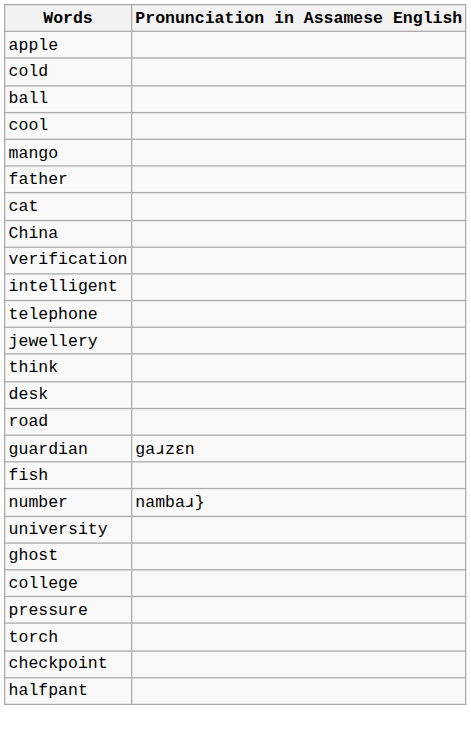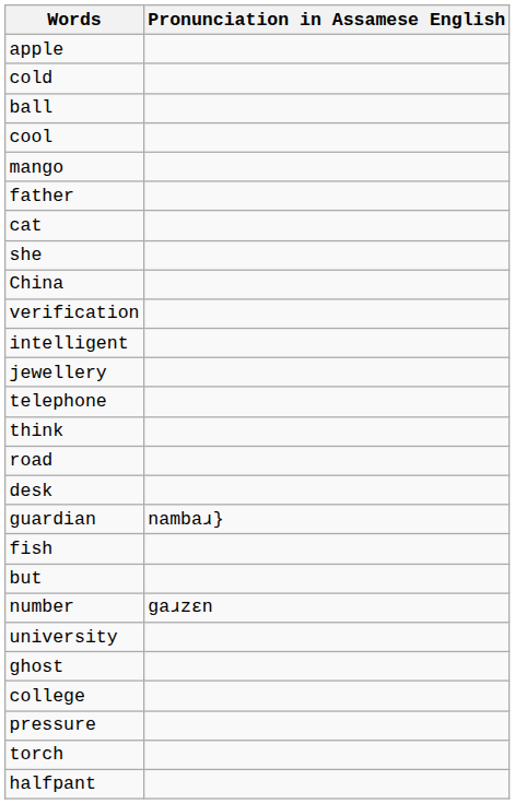+ row: she
rows swapped: telephone <-> jewellery
rows swapped: desk <-> road
guardian | Pronunciation in Assamese English: ɡaɹzɛn -> nambaɹ}
+ row: but
number | Pronunciation in Assamese English: nambaɹ} -> ɡaɹzɛn
- row: checkpoint
